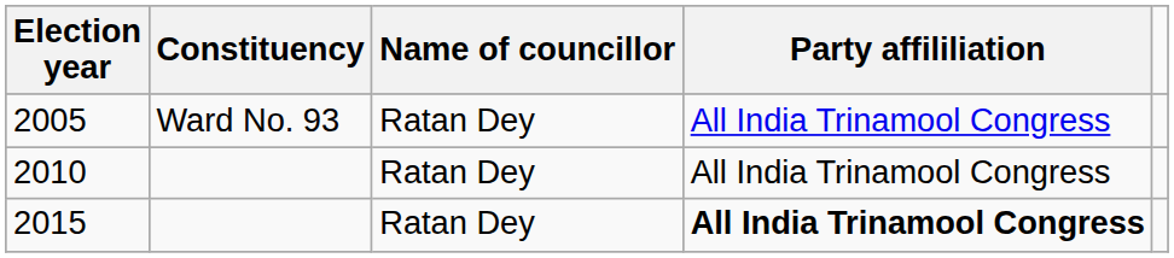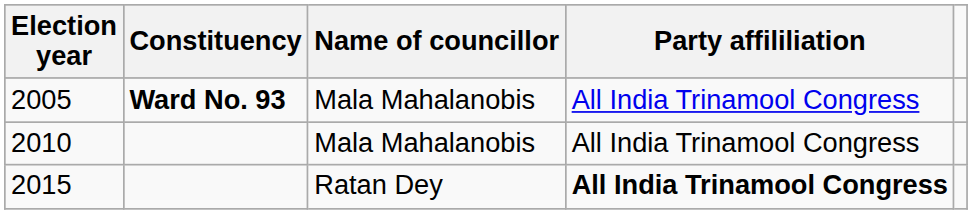2005 | Constituency: normal -> bold
2005 | Name of councillor: Ratan Dey -> Mala Mahalanobis
2010 | Name of councillor: Ratan Dey -> Mala Mahalanobis
